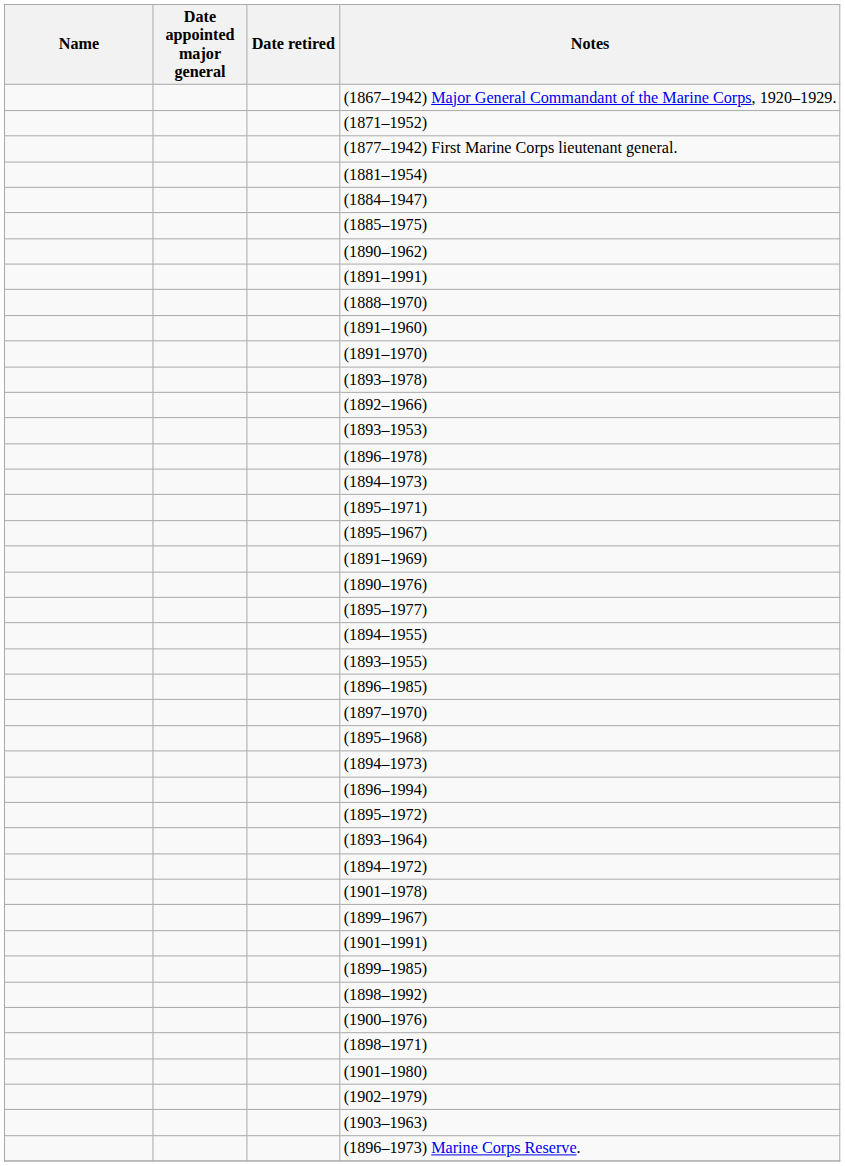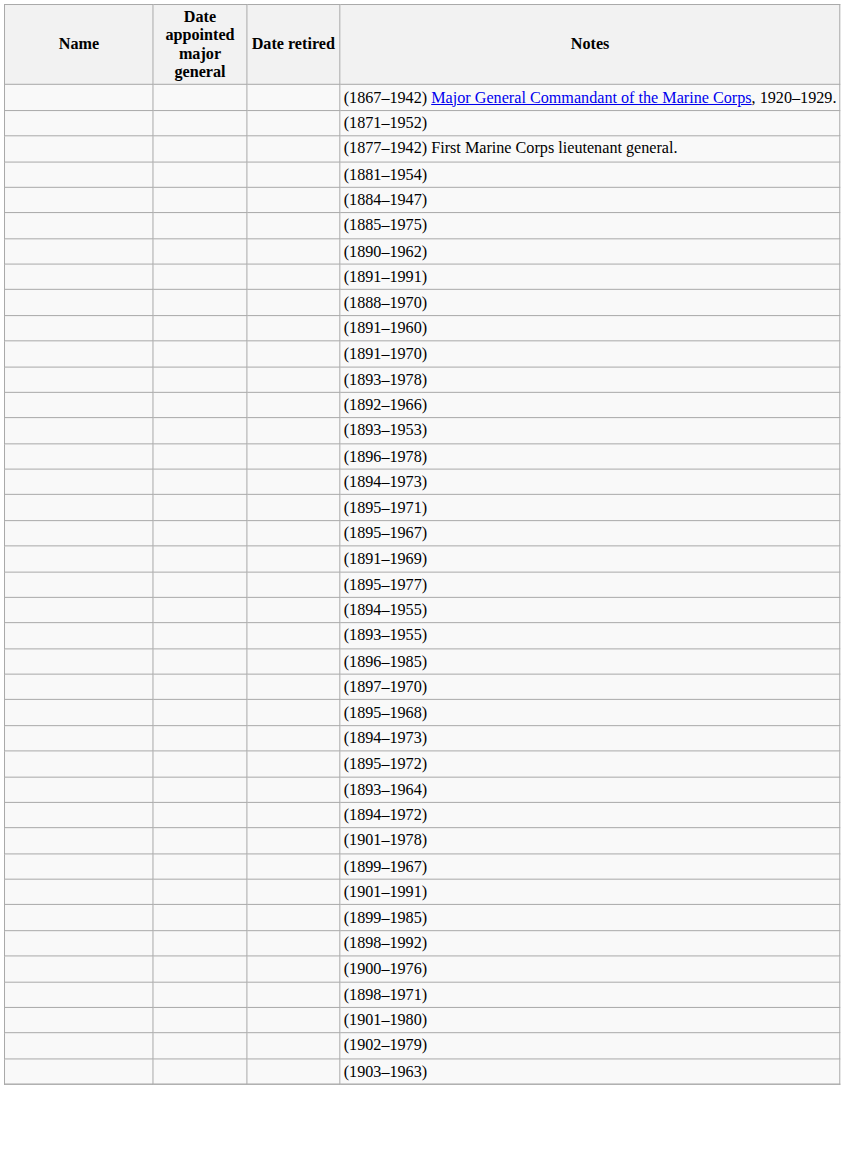- row: (1890–1976)
- row: (1896–1994)
- row: (1896–1973) Marine Corps Reserve.
